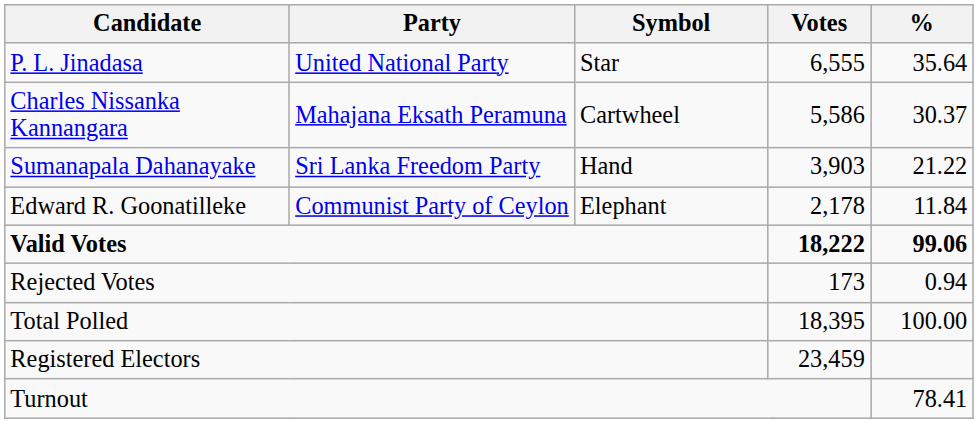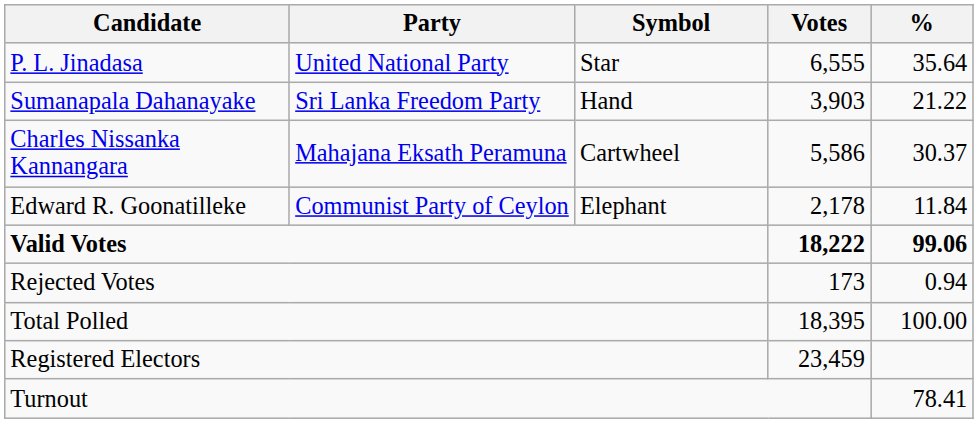rows swapped: Charles Nissanka Kannangara <-> Sumanapala Dahanayake
